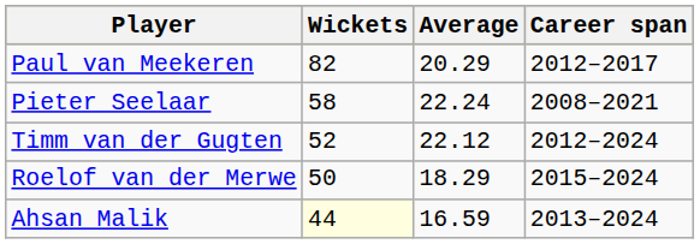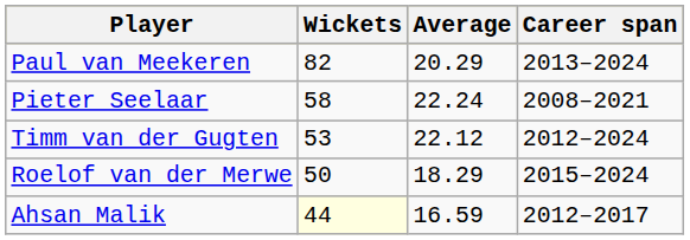Paul van Meekeren | Career span: 2012–2017 -> 2013–2024
Timm van der Gugten | Wickets: 52 -> 53
Ahsan Malik | Career span: 2013–2024 -> 2012–2017
